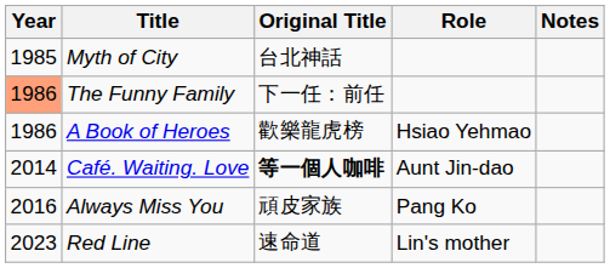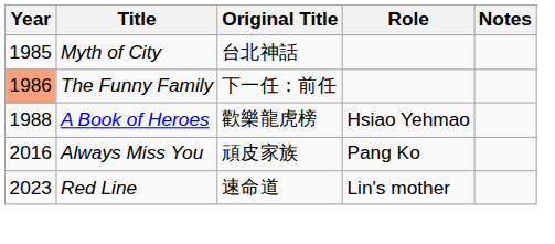A Book of Heroes | Year: 1986 -> 1988
- row: 2014 | Café. Waiting. Love | 等一個人咖啡 | Aunt Jin-dao
